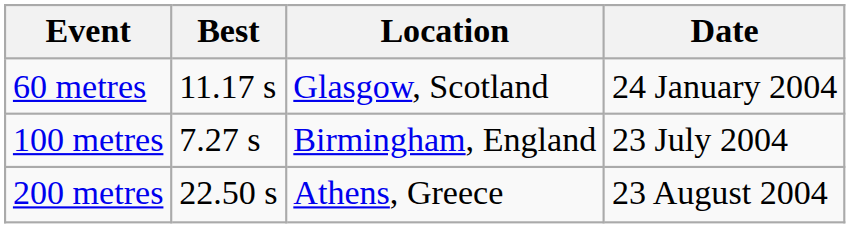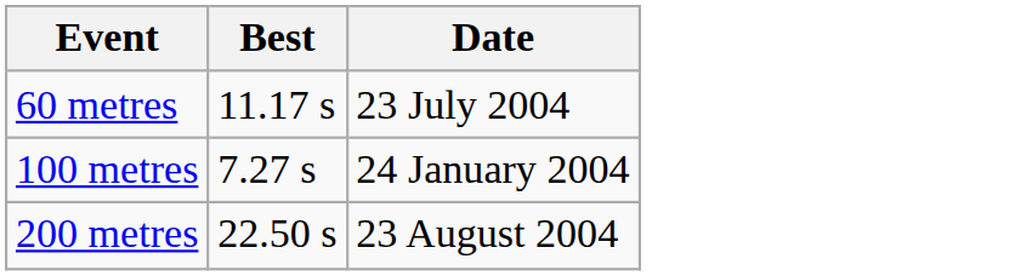- column: Location | Glasgow, Scotland | Birmingham, England | Athens, Greece
60 metres | Date: 24 January 2004 -> 23 July 2004
100 metres | Date: 23 July 2004 -> 24 January 2004
